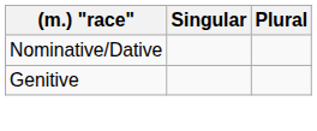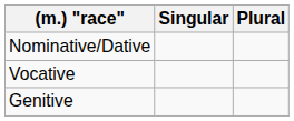+ row: Vocative
